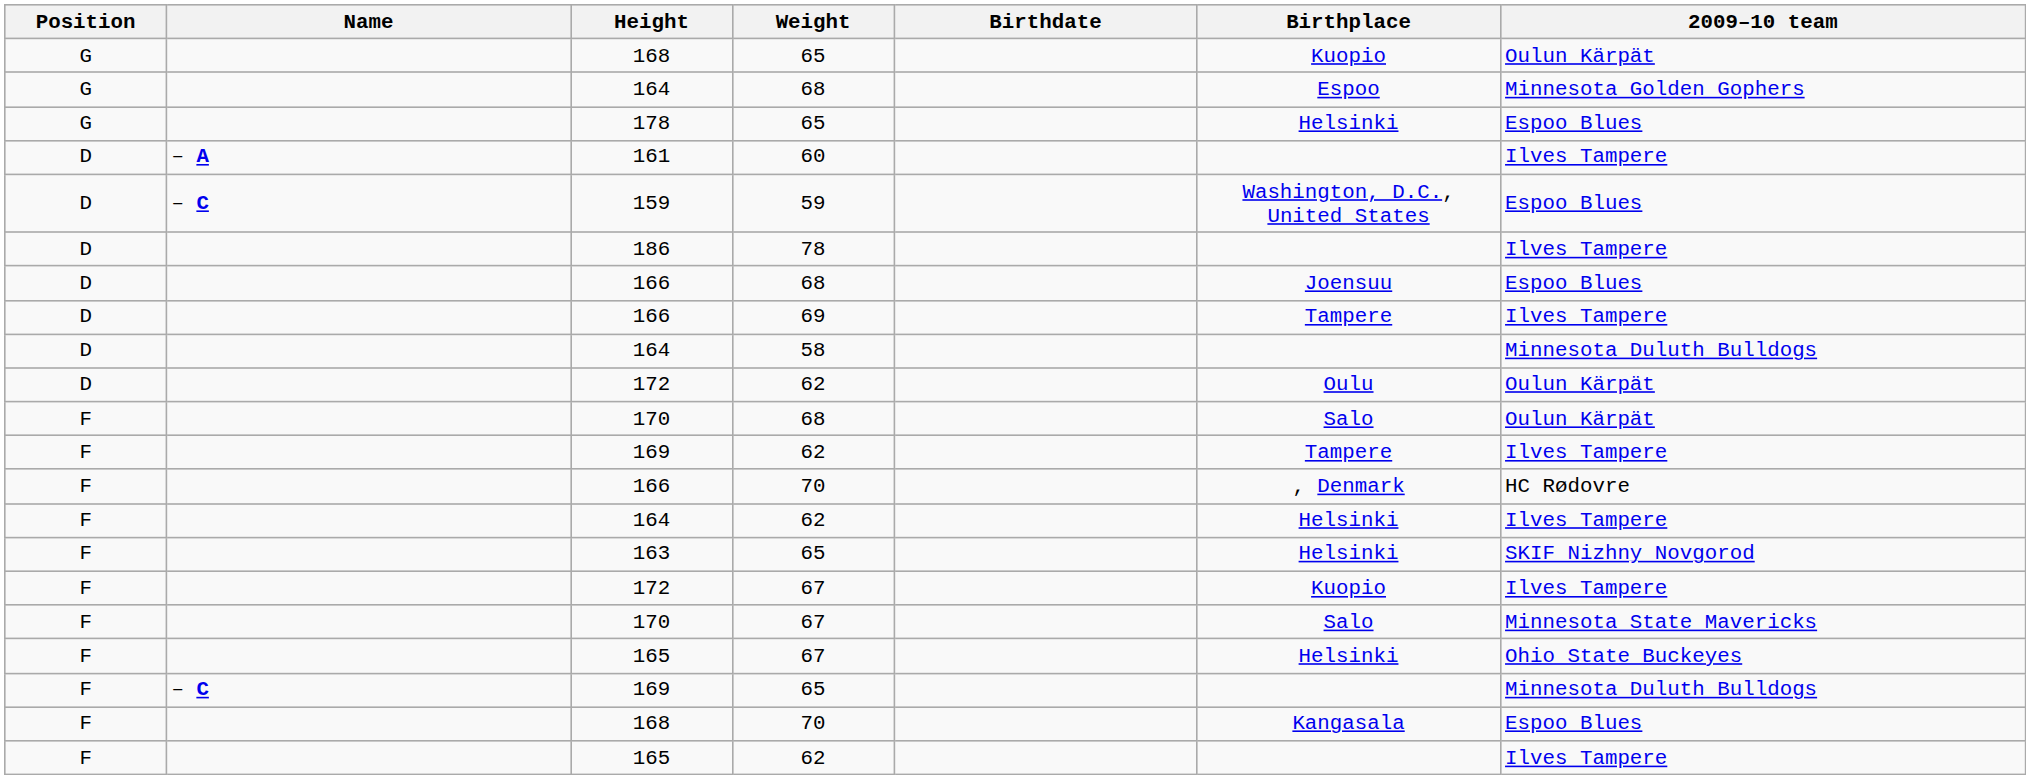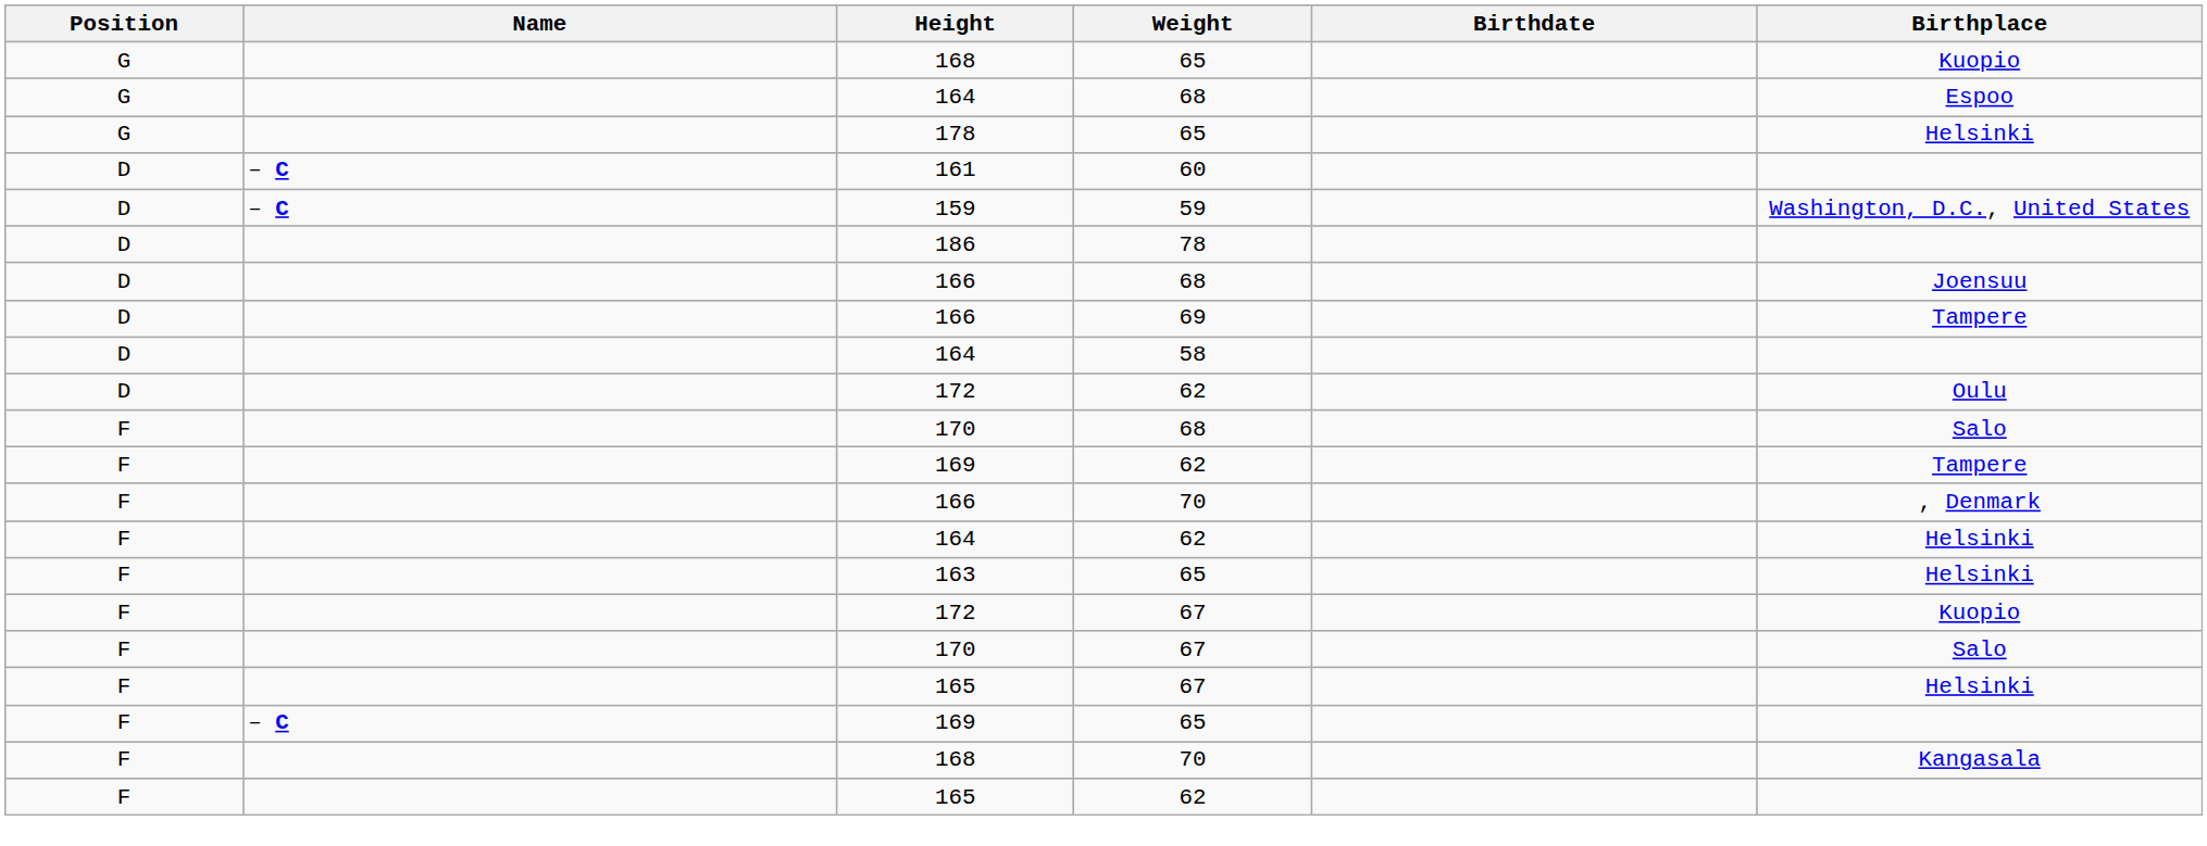- column: 2009–10 team | Oulun Kärpät | Minnesota Golden Gophers | Espoo Blues | Ilves Tampere | Espoo Blues | Ilves Tampere | Espoo Blues | Ilves Tampere | Minnesota Duluth Bulldogs | Oulun Kärpät | Oulun Kärpät | Ilves Tampere | HC Rødovre | Ilves Tampere | SKIF Nizhny Novgorod | Ilves Tampere | Minnesota State Mavericks | Ohio State Buckeyes | Minnesota Duluth Bulldogs | Espoo Blues | Ilves Tampere
161 | Name: – A -> – C
